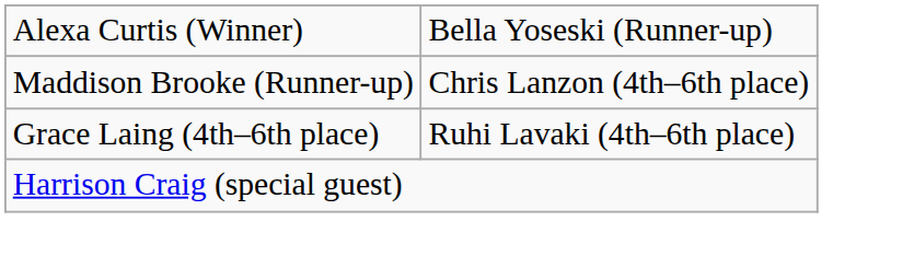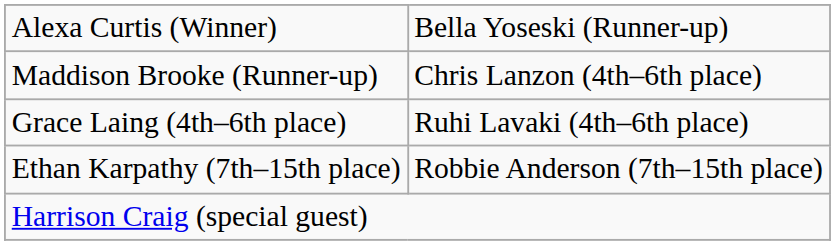+ row: Ethan Karpathy (7th–15th place) | Robbie Anderson (7th–15th place)
